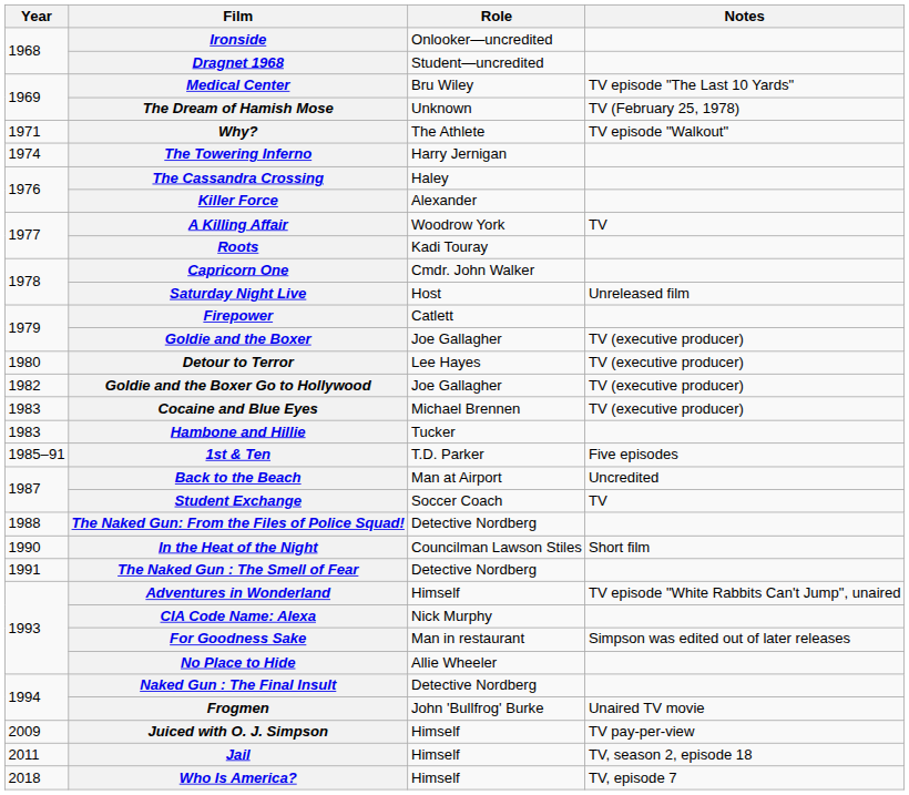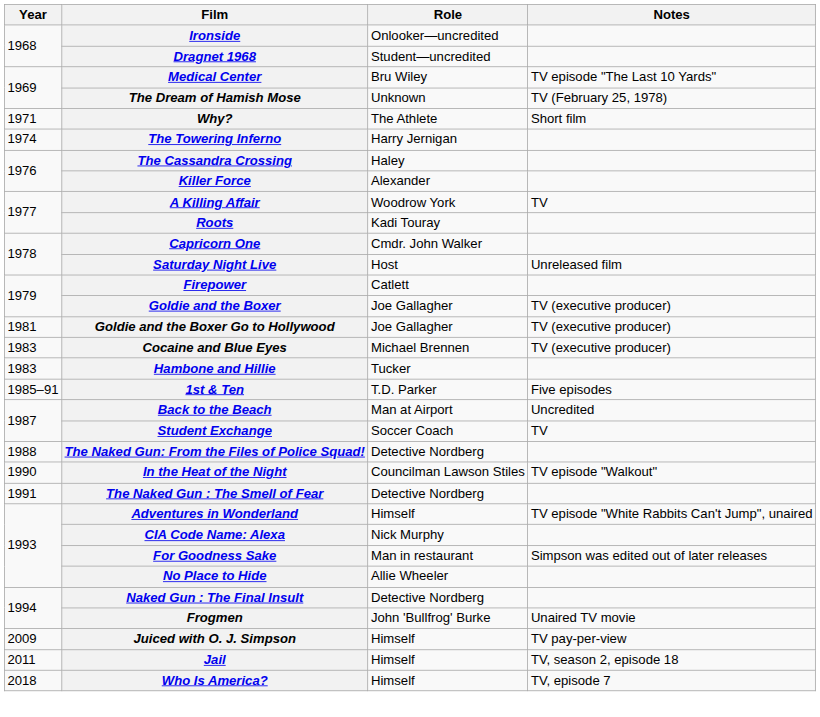Why? | Notes: TV episode "Walkout" -> Short film
- row: 1980 | Detour to Terror | Lee Hayes | TV (executive producer)
Goldie and the Boxer Go to Hollywood | Year: 1982 -> 1981
In the Heat of the Night | Notes: Short film -> TV episode "Walkout"
